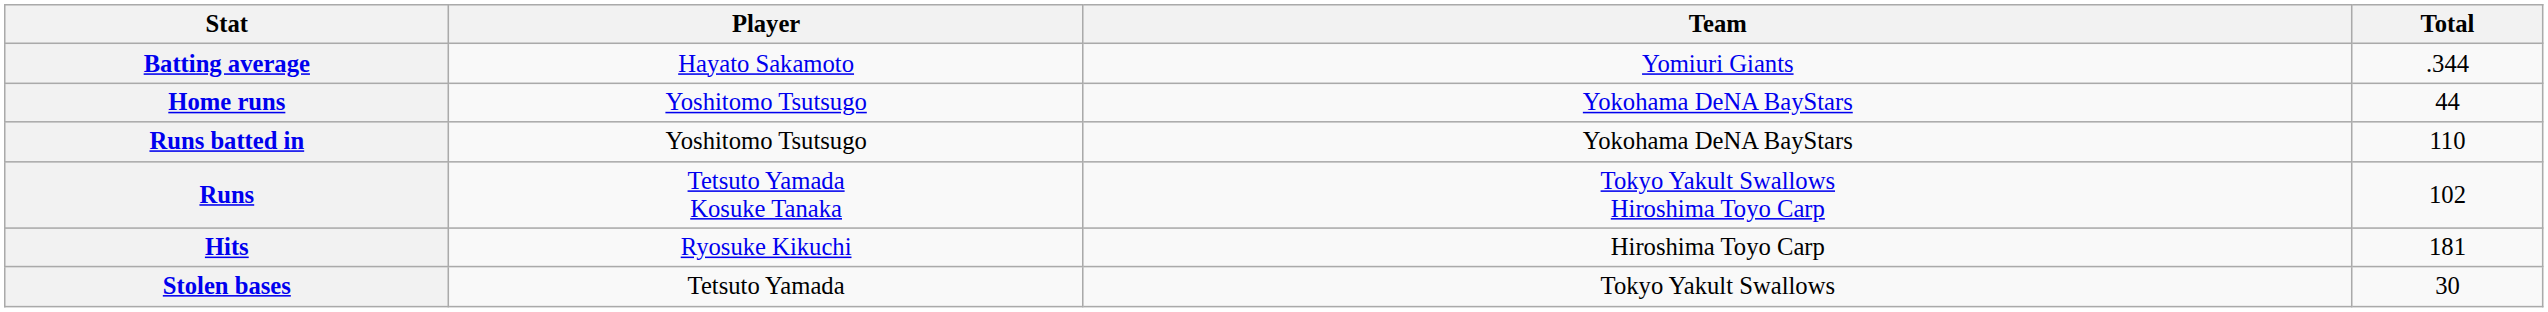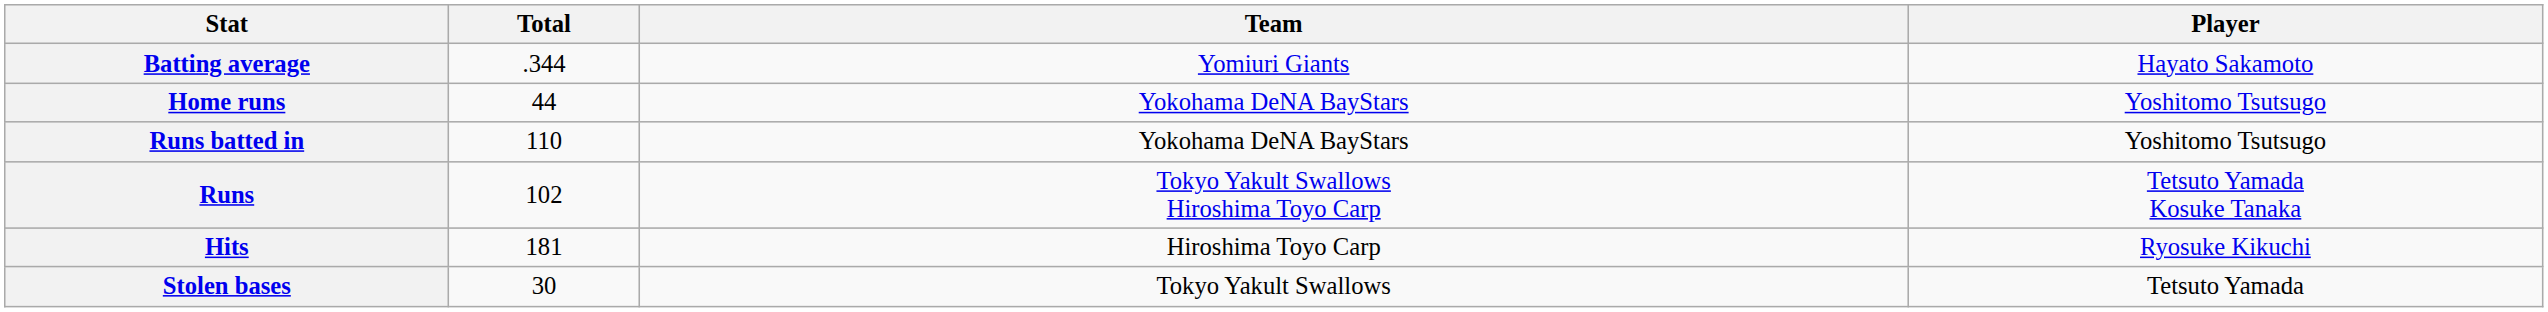columns swapped: Player <-> Total
